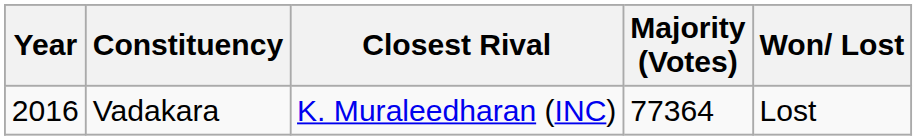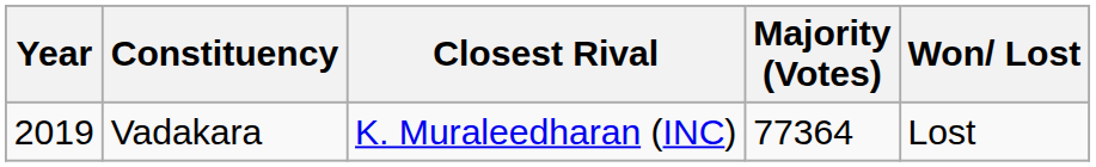Vadakara | Year: 2016 -> 2019
